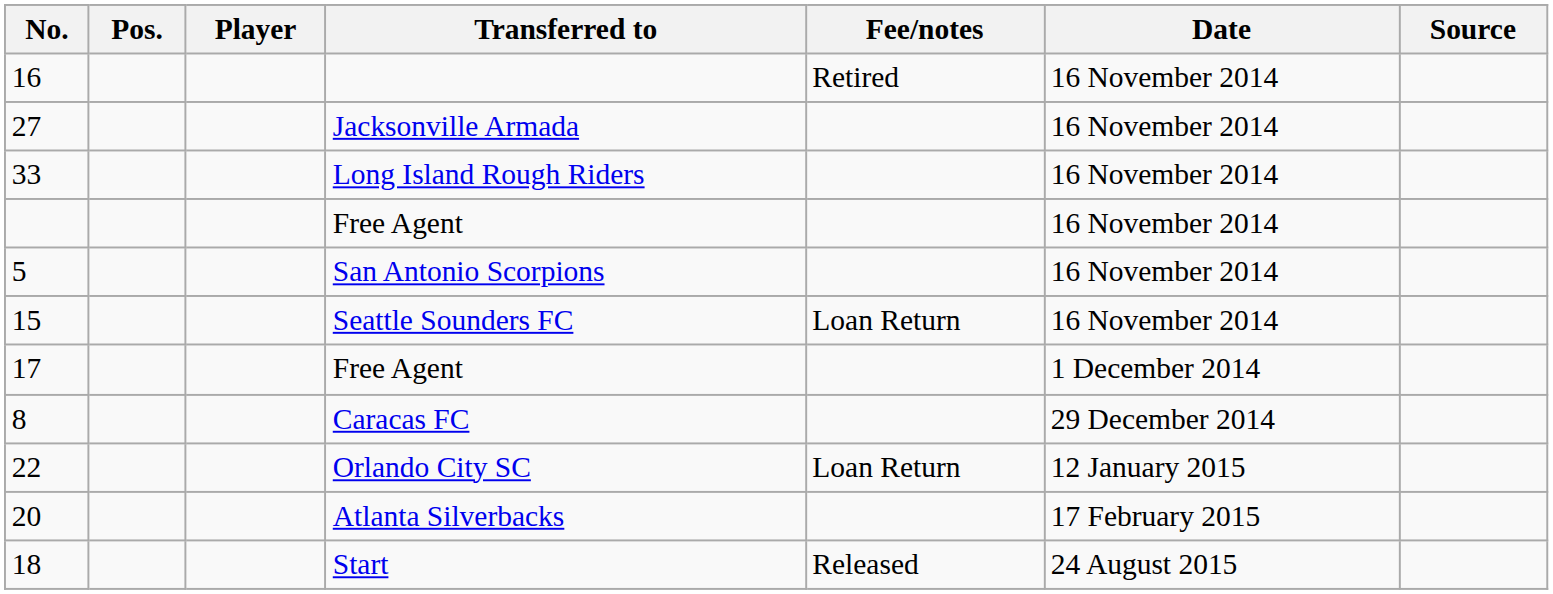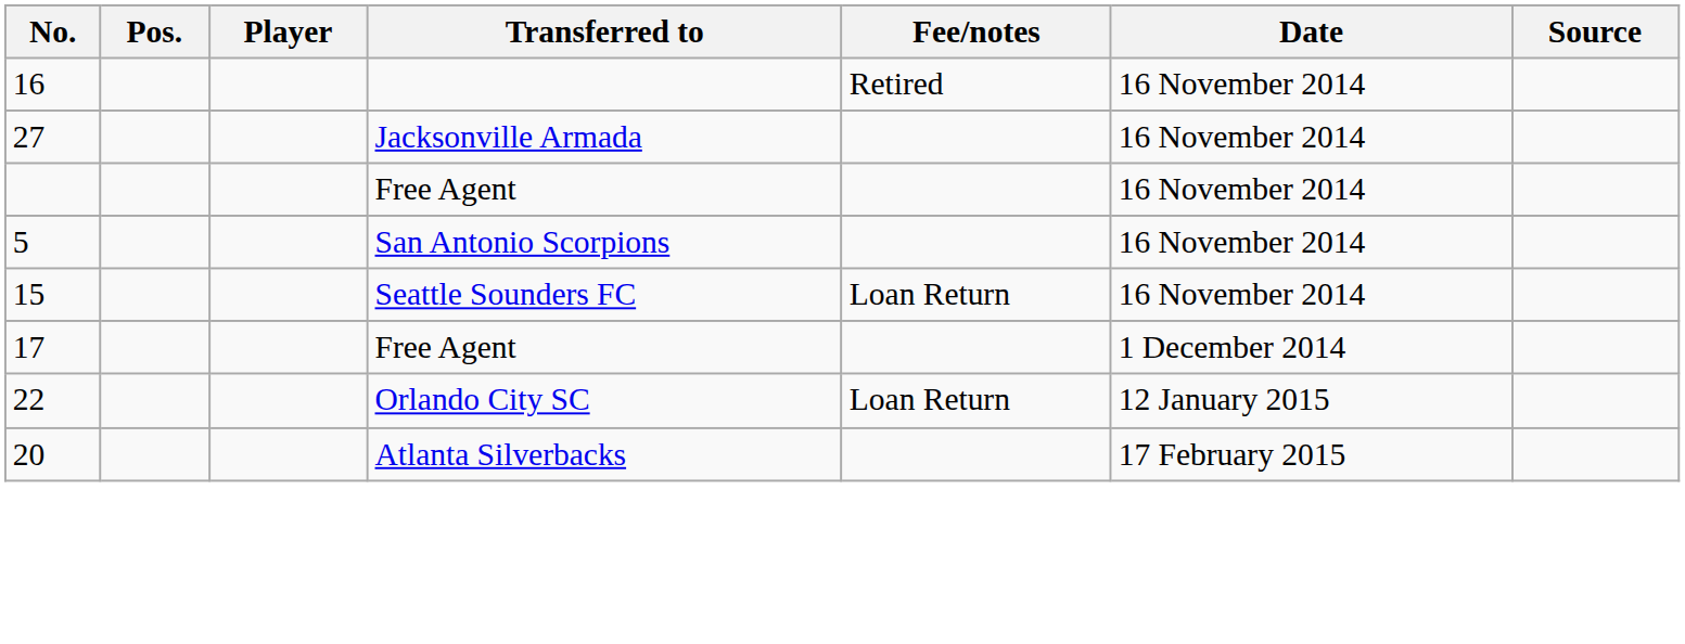- row: 33 | Long Island Rough Riders | 16 November 2014
- row: 8 | Caracas FC | 29 December 2014
- row: 18 | Start | Released | 24 August 2015
